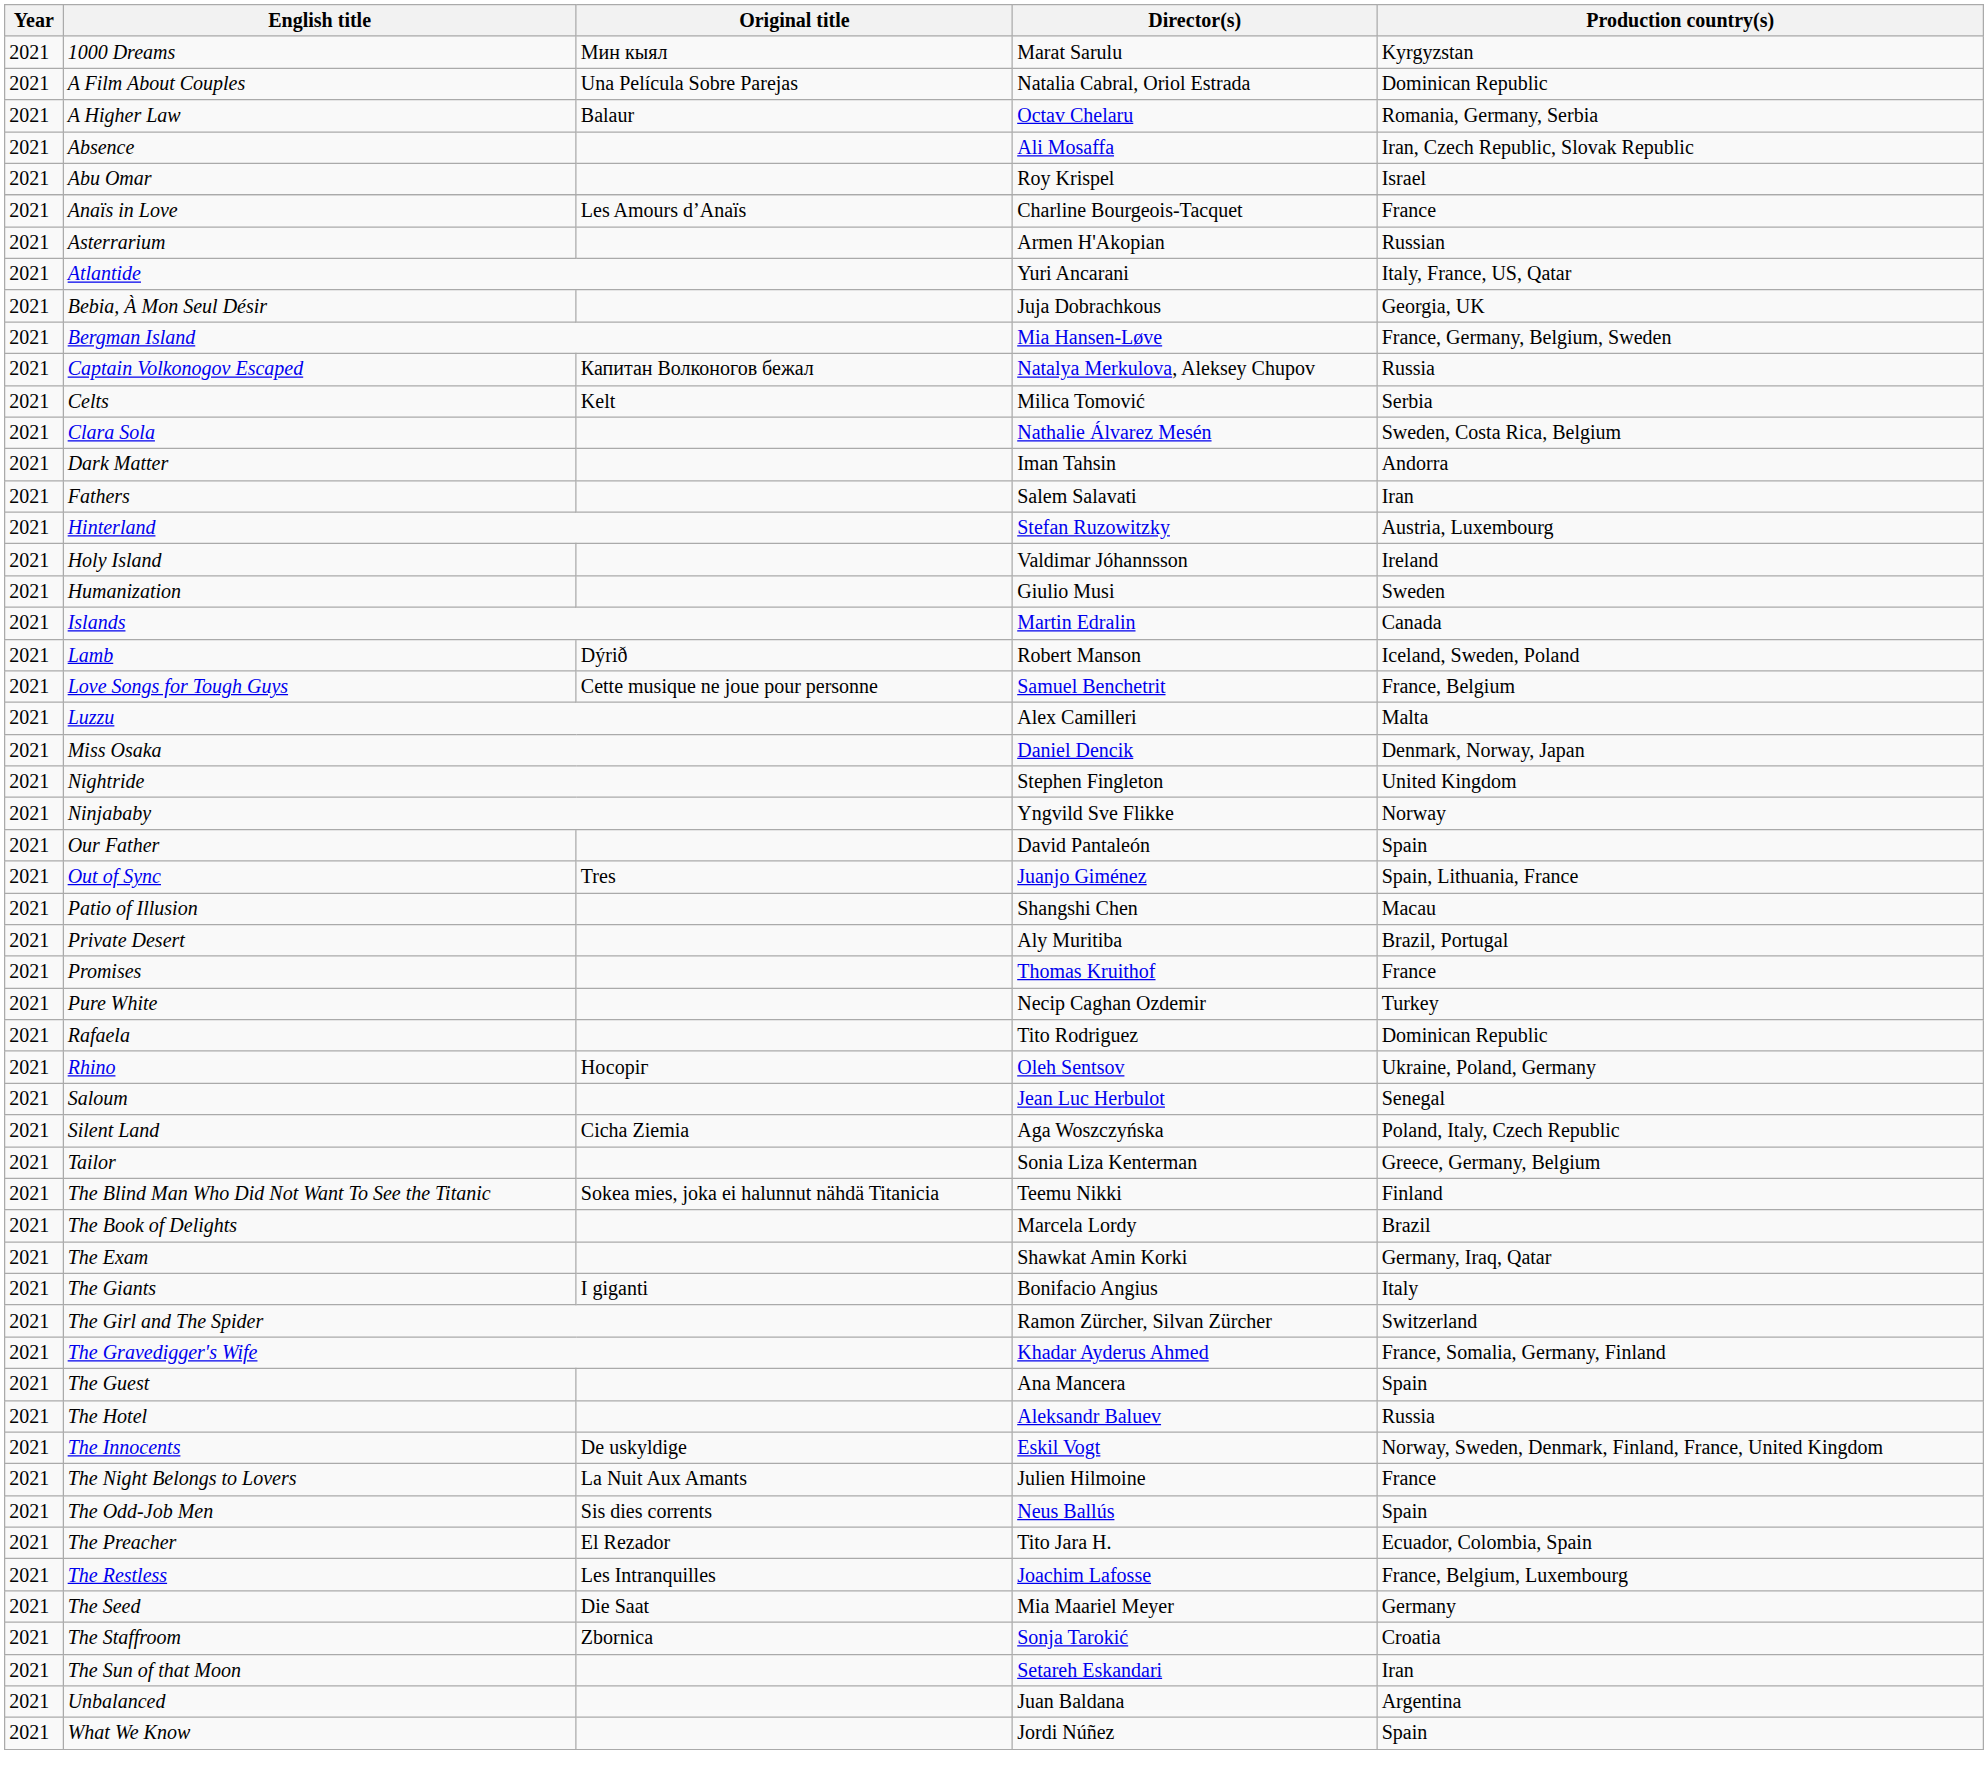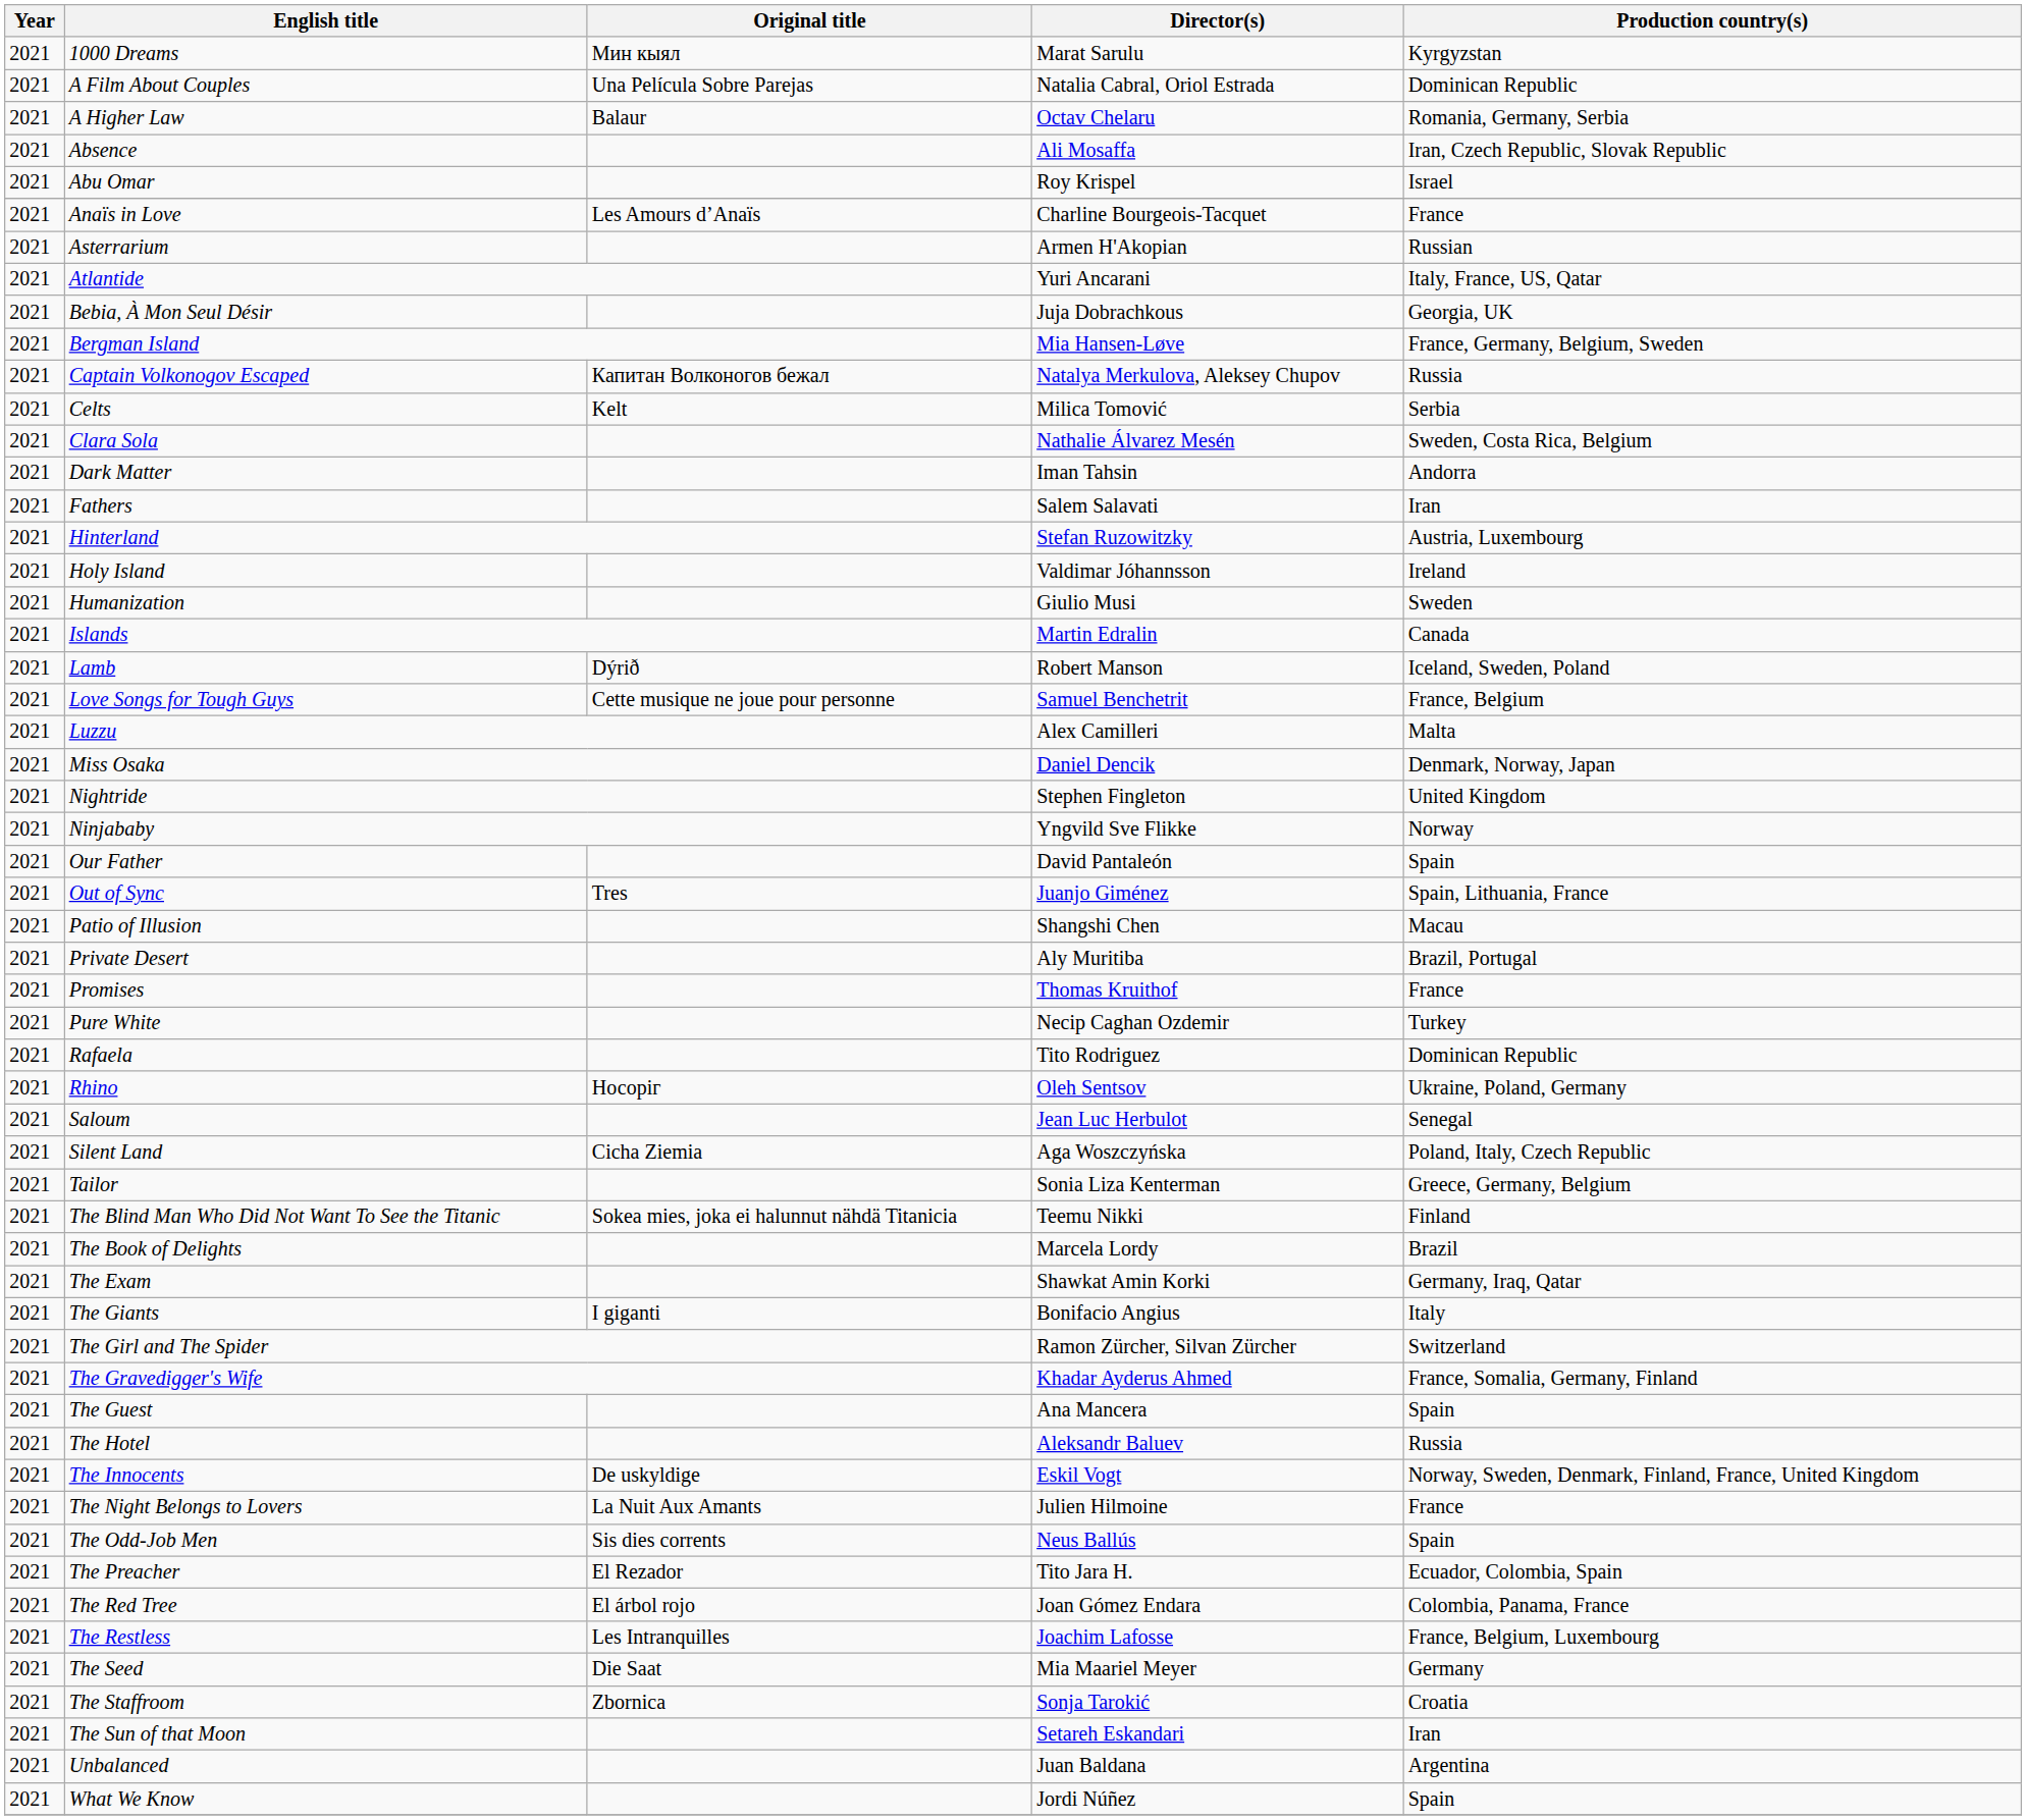+ row: 2021 | The Red Tree | El árbol rojo | Joan Gómez Endara | Colombia, Panama, France
